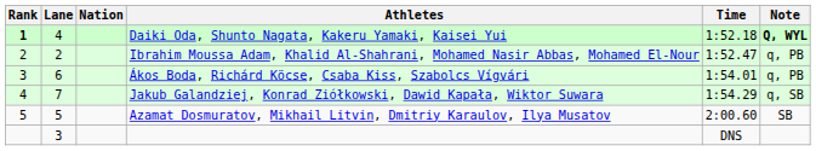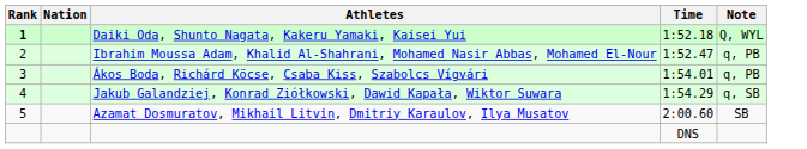- column: Lane | 4 | 2 | 6 | 7 | 5 | 3
Daiki Oda, Shunto Nagata, Kakeru Yamaki, Kaisei Yui | Note: bold -> normal
